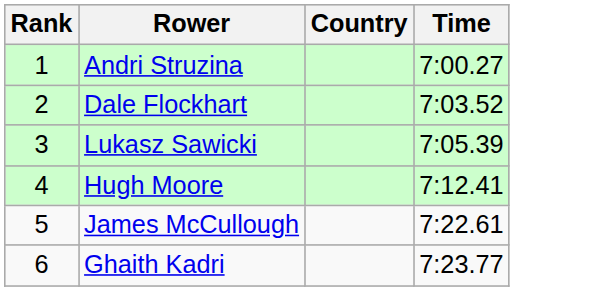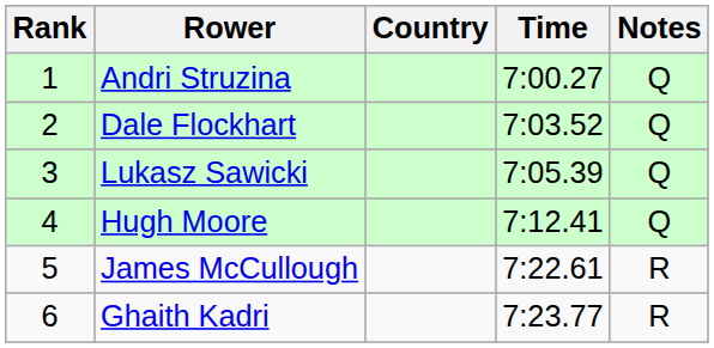+ column: Notes | Q | Q | Q | Q | R | R
